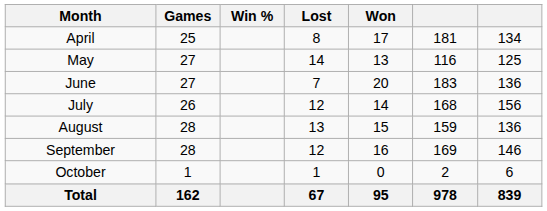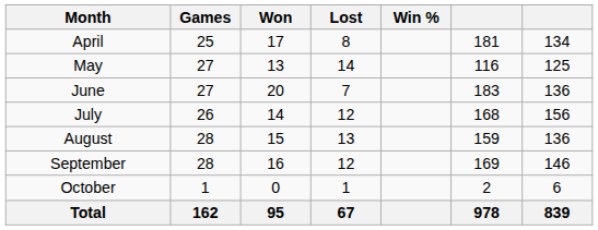columns swapped: Won <-> Win %
